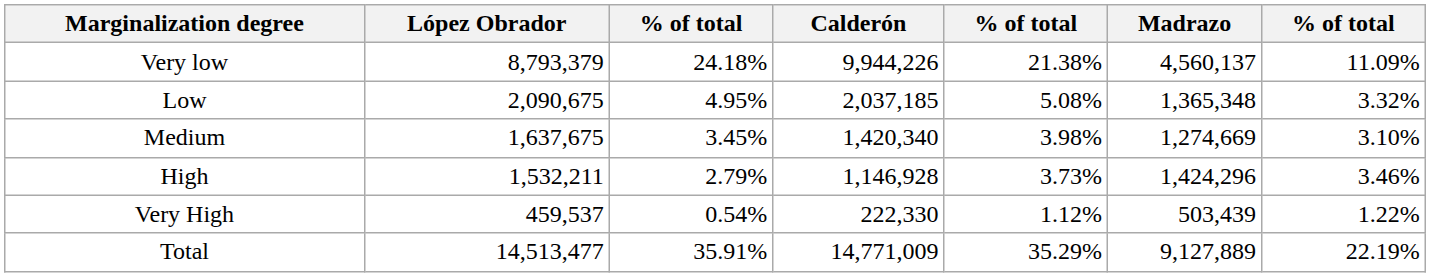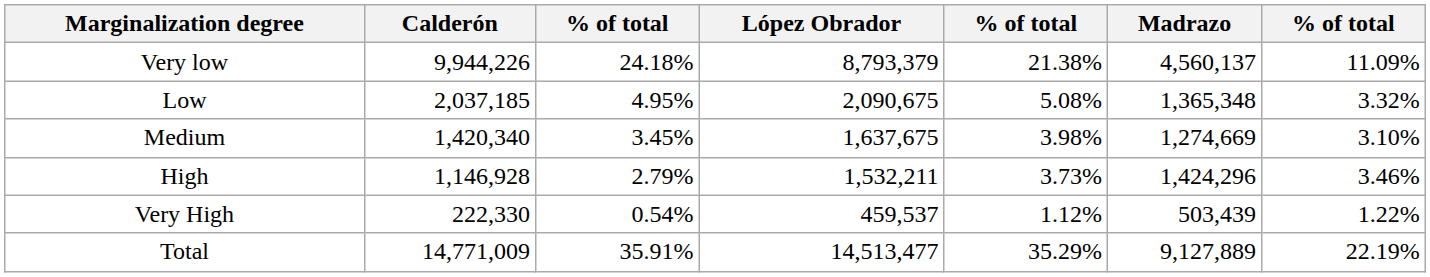columns swapped: Calderón <-> López Obrador
